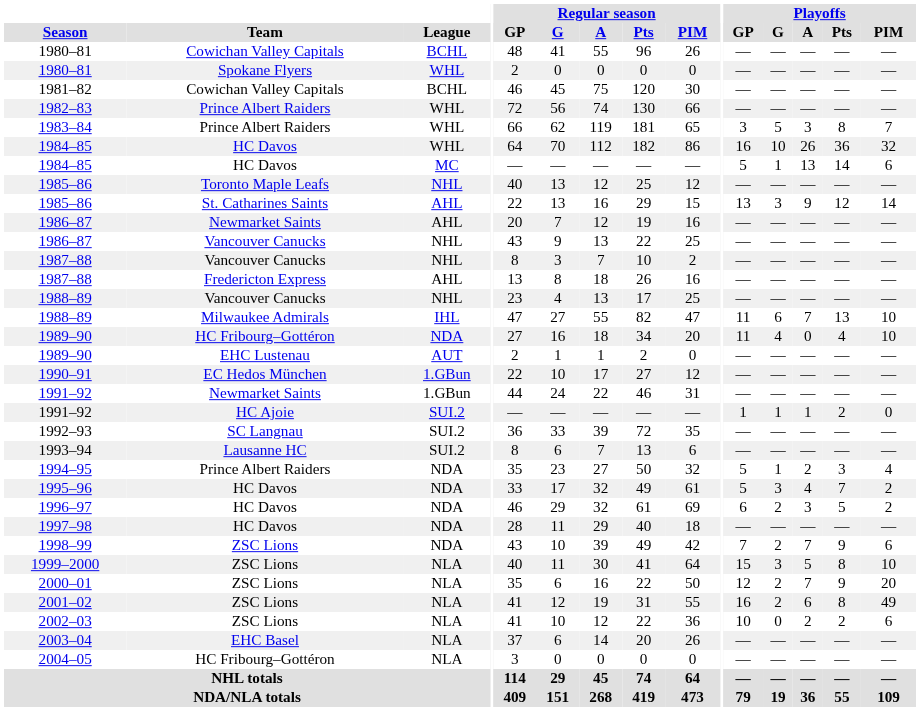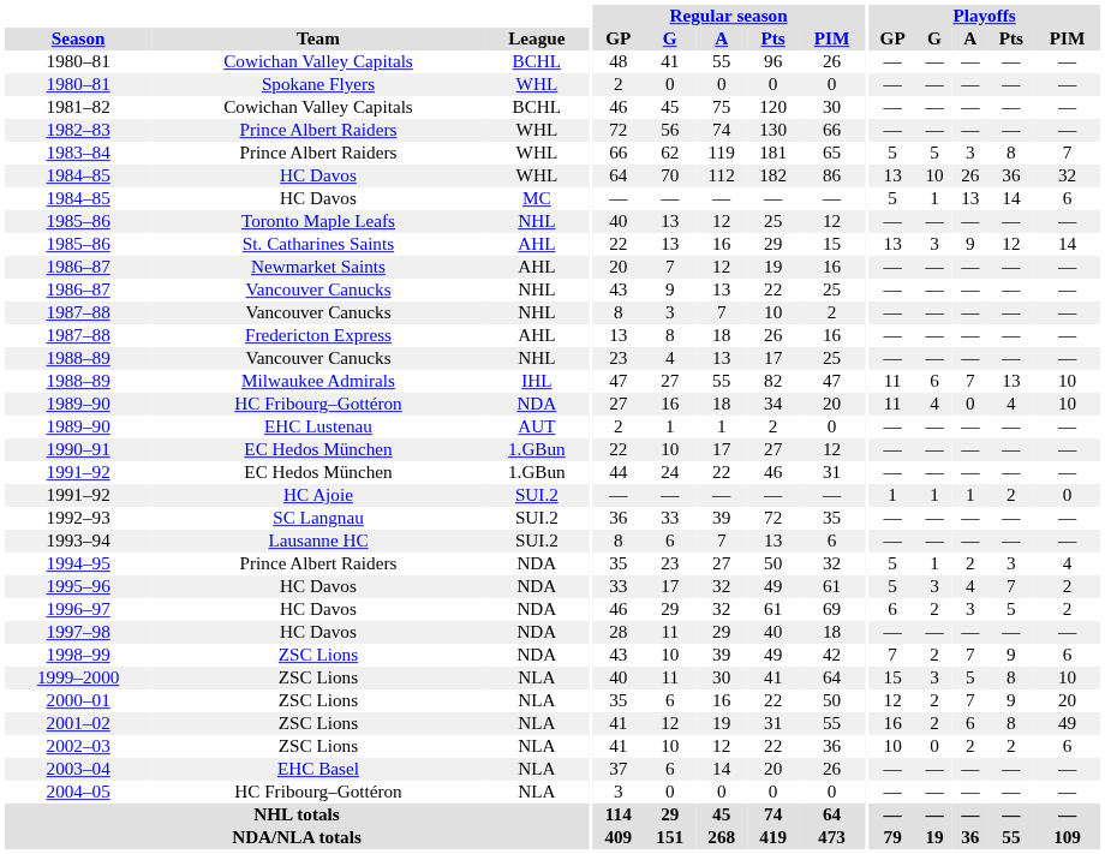1983–84 | Playoffs / GP: 3 -> 5
1984–85 / WHL | Playoffs / GP: 16 -> 13
1991–92 / 1.GBun | Team: Newmarket Saints -> EC Hedos München
